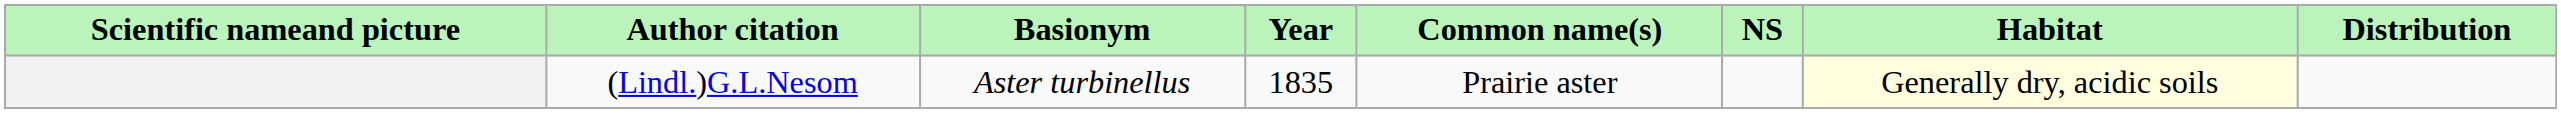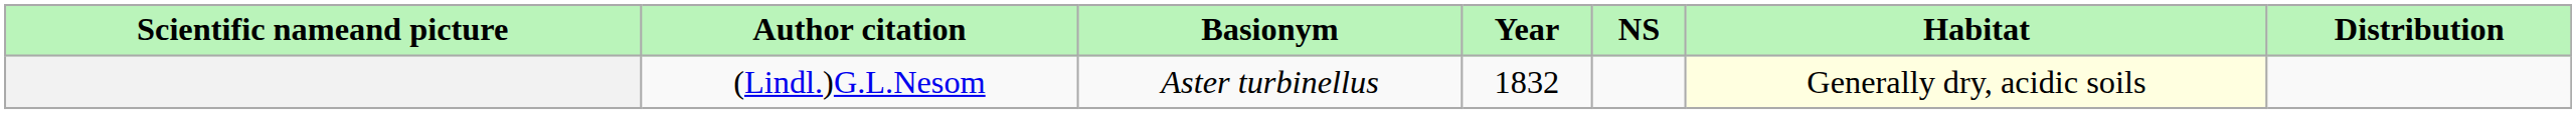- column: Common name(s) | Prairie aster
(Lindl.)G.L.Nesom | Year: 1835 -> 1832
